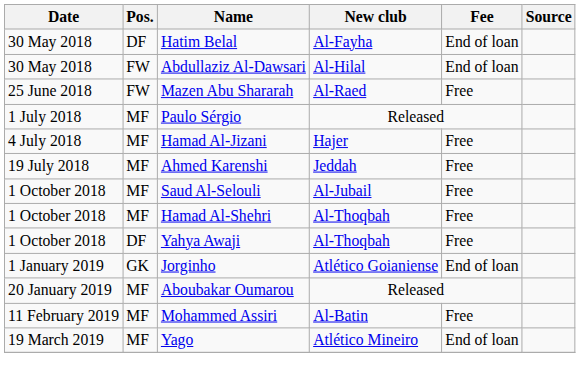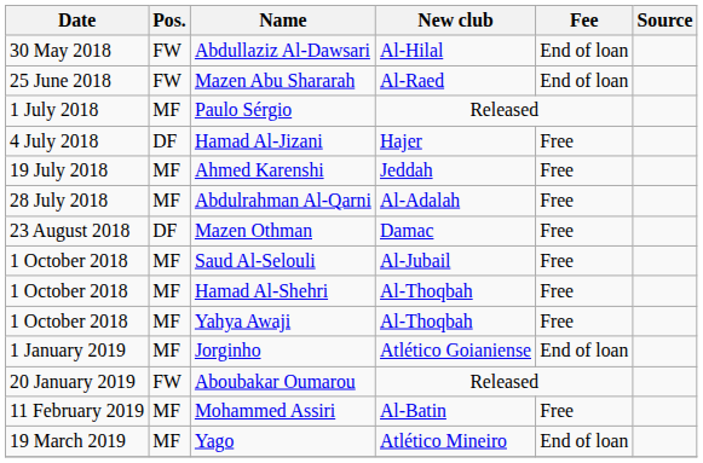- row: 30 May 2018 | DF | Hatim Belal | Al-Fayha | End of loan
Mazen Abu Shararah | Fee: Free -> End of loan
Hamad Al-Jizani | Pos.: MF -> DF
+ row: 28 July 2018 | MF | Abdulrahman Al-Qarni | Al-Adalah | Free
+ row: 23 August 2018 | DF | Mazen Othman | Damac | Free
Yahya Awaji | Pos.: DF -> MF
Jorginho | Pos.: GK -> MF
Aboubakar Oumarou | Pos.: MF -> FW
